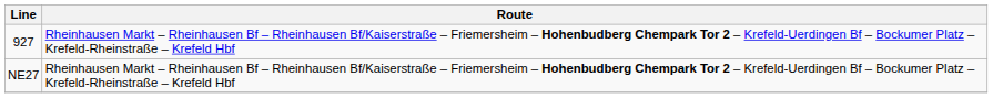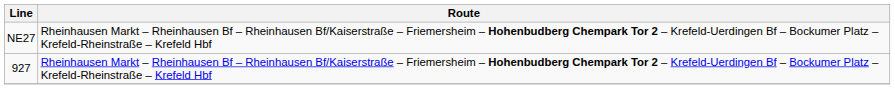rows swapped: 927 <-> NE27
